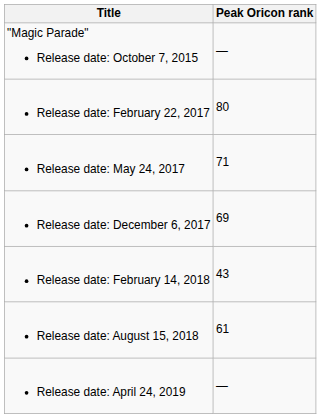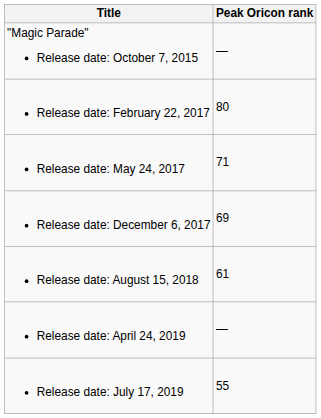- row: Release date: February 14, 2018 | 43
+ row: Release date: July 17, 2019 | 55
